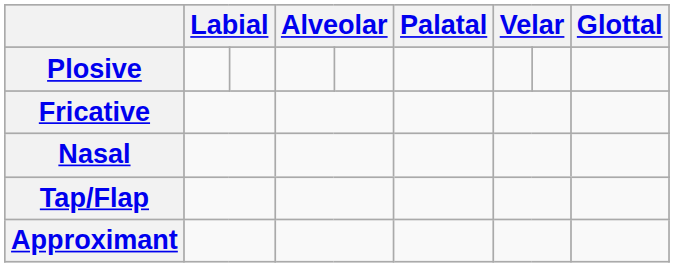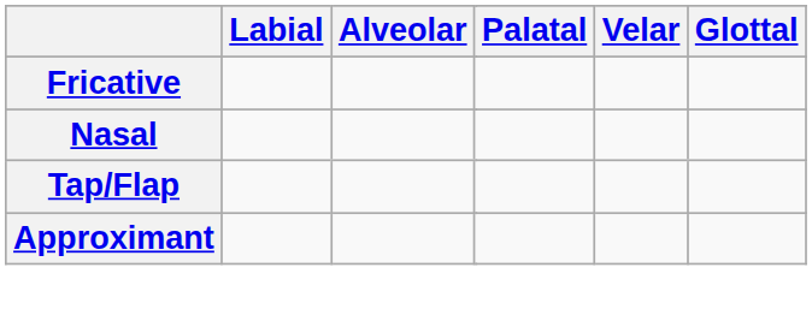- row: Plosive
